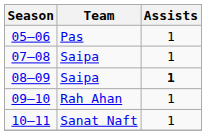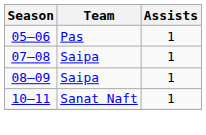08–09 | Assists: bold -> normal
- row: 09–10 | Rah Ahan | 1
